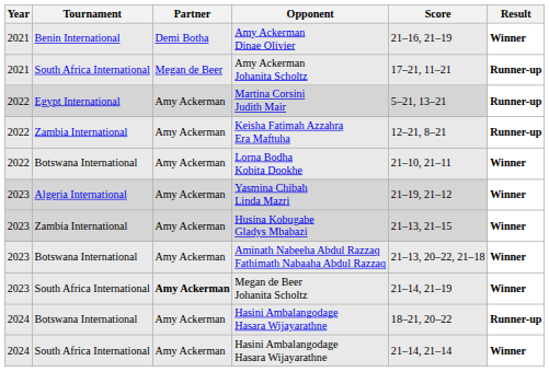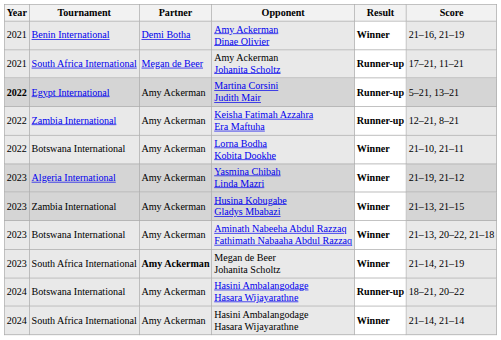columns swapped: Score <-> Result
Martina Corsini Judith Mair | Year: normal -> bold
